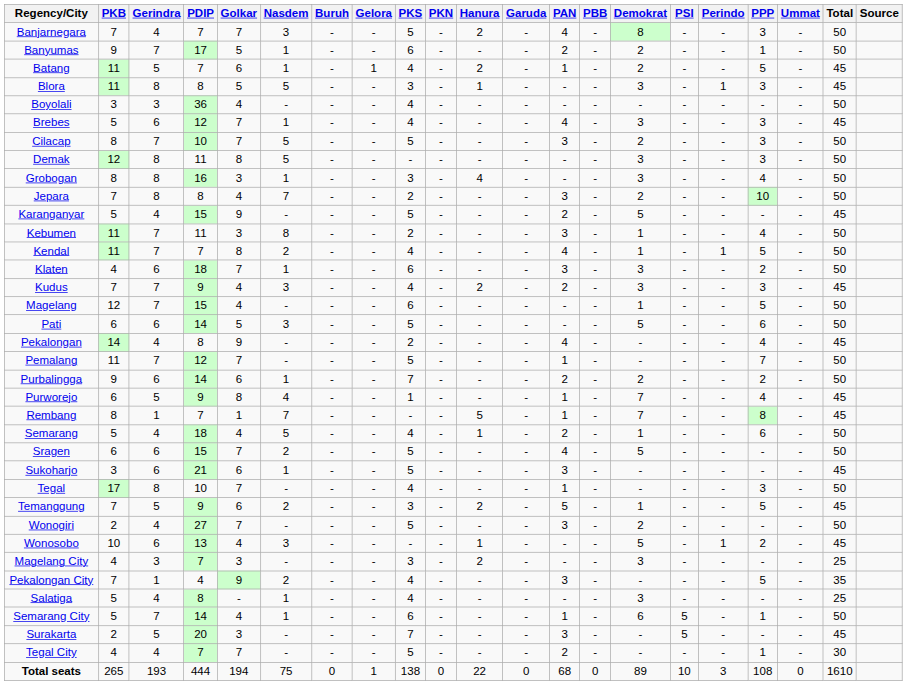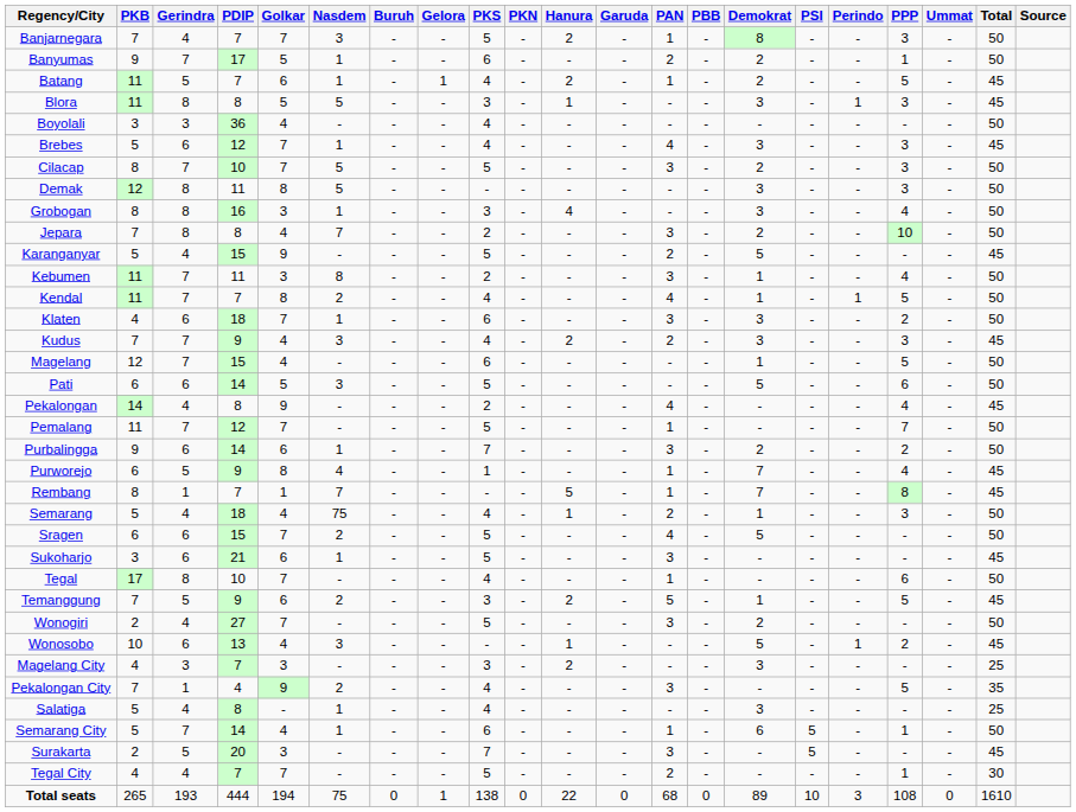Banjarnegara | PAN: 4 -> 1
Purbalingga | PAN: 2 -> 3
Semarang | Nasdem: 5 -> 75
Semarang | PPP: 6 -> 3
Tegal | PPP: 3 -> 6
